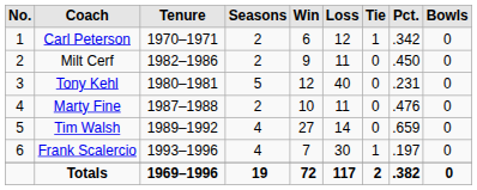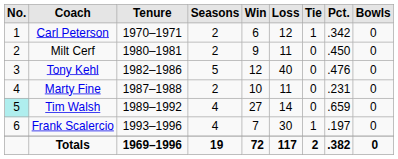Milt Cerf | Tenure: 1982–1986 -> 1980–1981
Tony Kehl | Tenure: 1980–1981 -> 1982–1986
Tony Kehl | Pct.: .231 -> .476
Marty Fine | Pct.: .476 -> .231
Tim Walsh | No.: no background -> paleturquoise background
